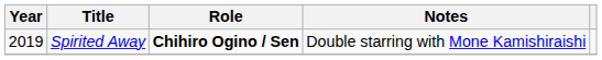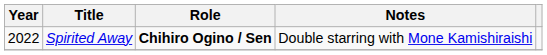Spirited Away | Year: 2019 -> 2022
